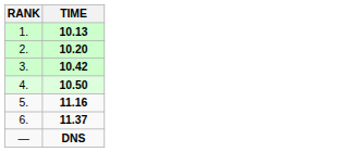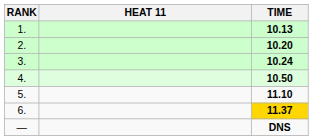+ column: HEAT 11
3. | TIME: 10.42 -> 10.24
5. | TIME: 11.16 -> 11.10
6. | TIME: no background -> gold background
